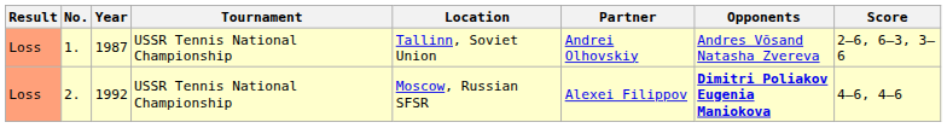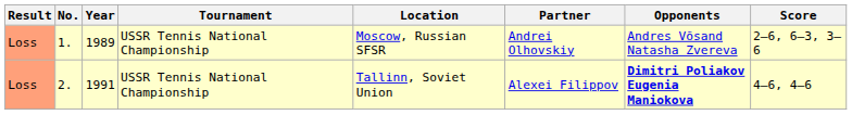1. | Year: 1987 -> 1989
1. | Location: Tallinn, Soviet Union -> Moscow, Russian SFSR
2. | Year: 1992 -> 1991
2. | Location: Moscow, Russian SFSR -> Tallinn, Soviet Union
